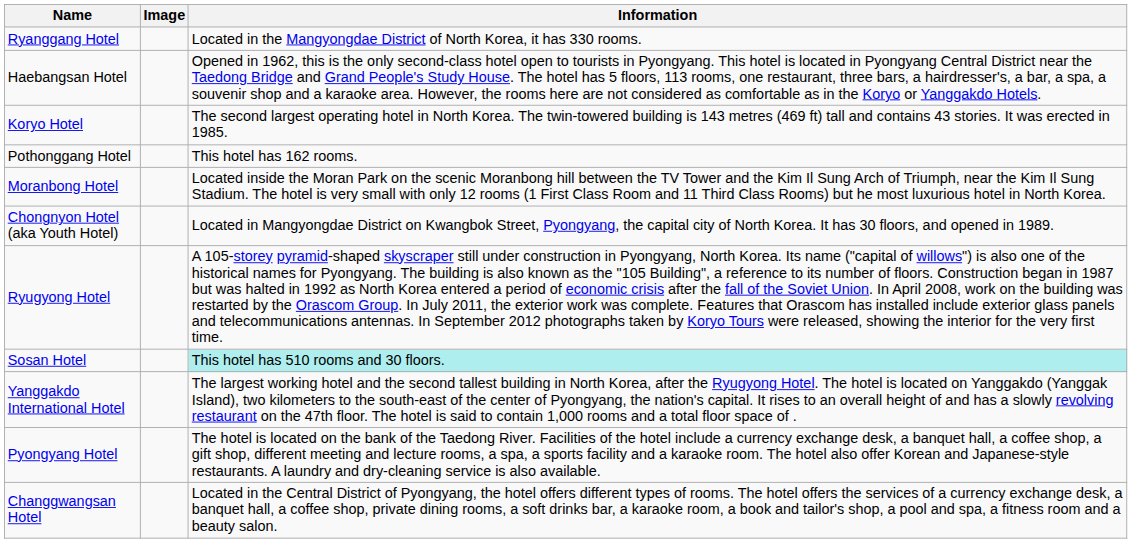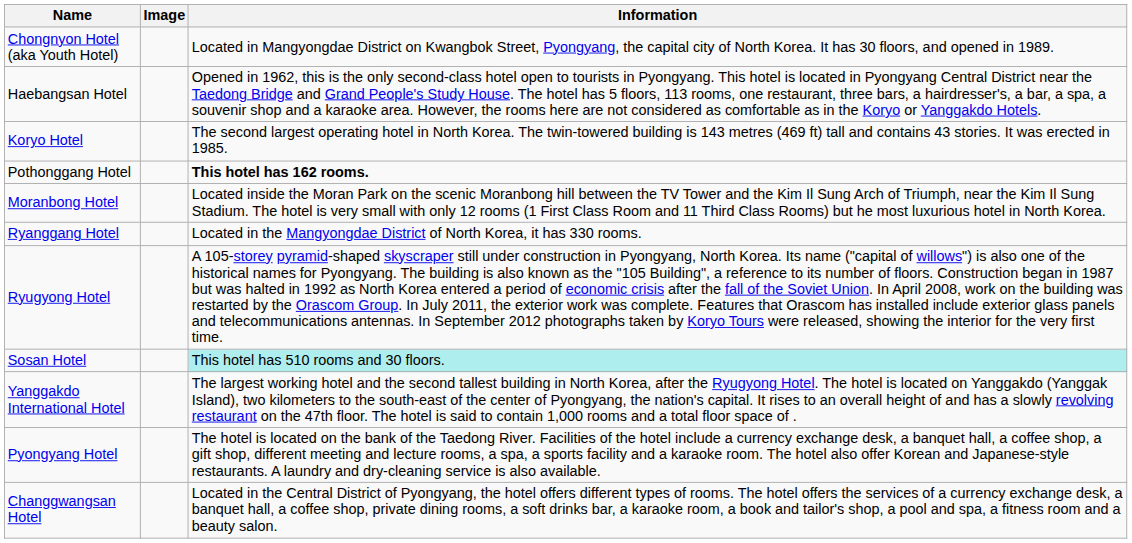rows swapped: Chongnyon Hotel (aka Youth Hotel) <-> Ryanggang Hotel
Pothonggang Hotel | Information: normal -> bold
